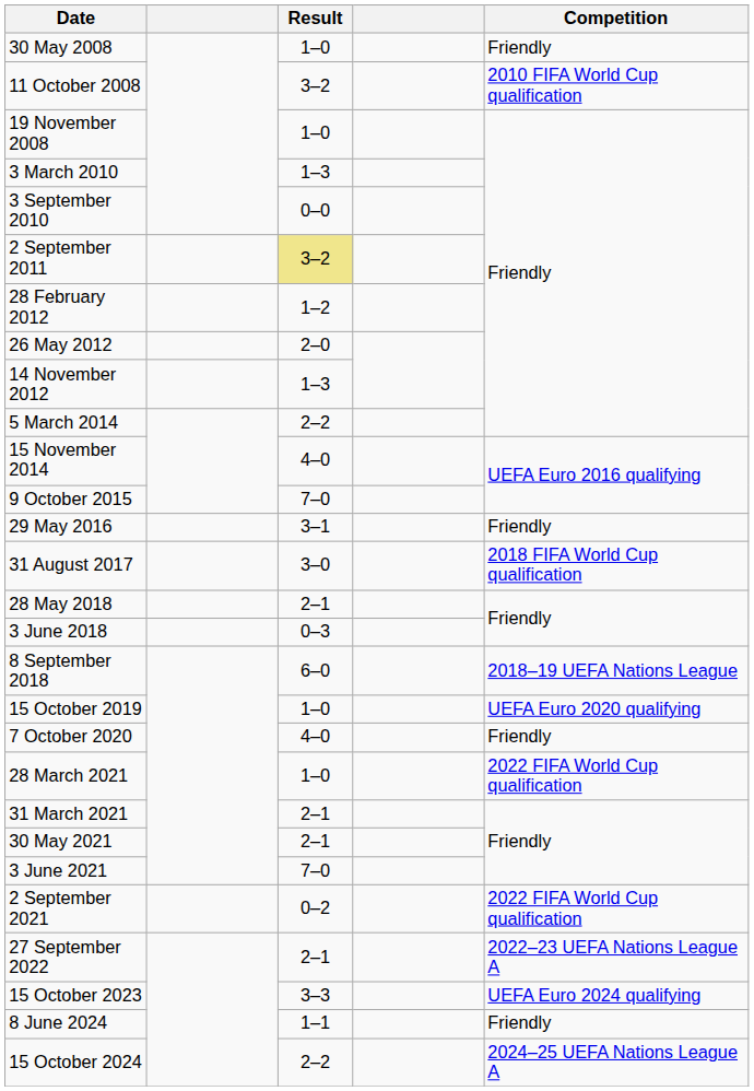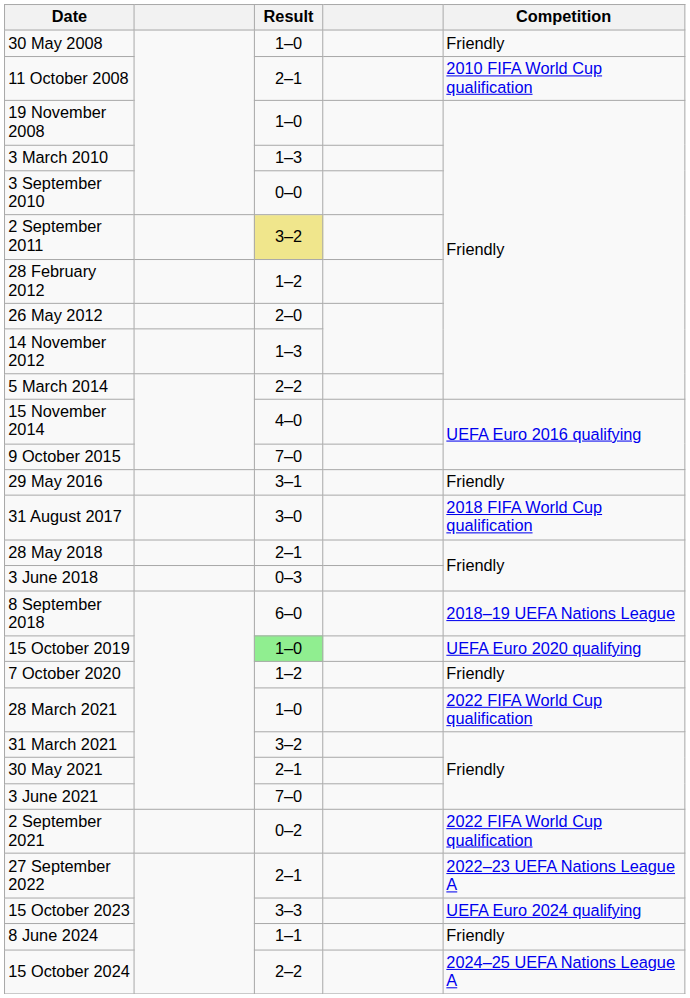11 October 2008 | Result: 3–2 -> 2–1
15 October 2019 | Result: no background -> lightgreen background
7 October 2020 | Result: 4–0 -> 1–2
31 March 2021 | Result: 2–1 -> 3–2
